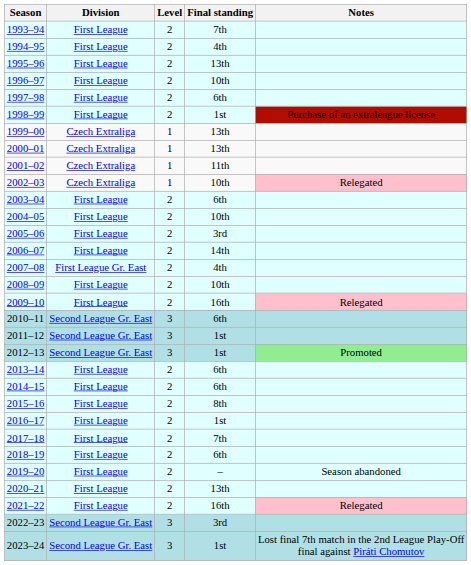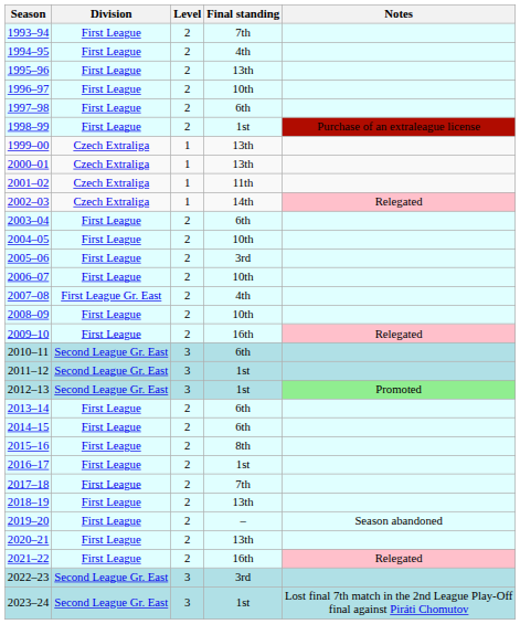2002–03 | Final standing: 10th -> 14th
2006–07 | Final standing: 14th -> 10th
2018–19 | Final standing: 6th -> 13th
